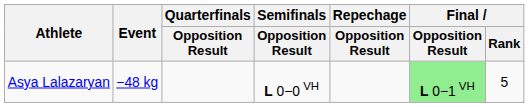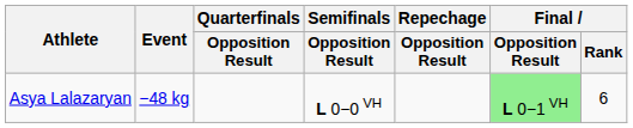Asya Lalazaryan | Final / Rank: 5 -> 6
